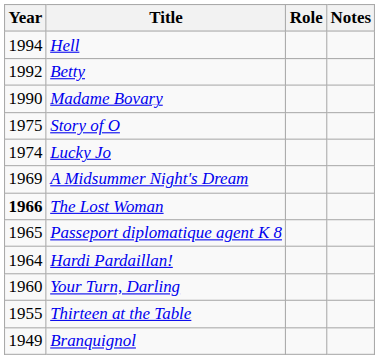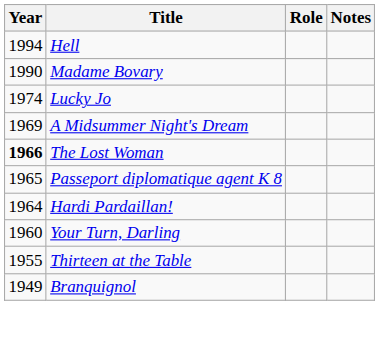- row: 1992 | Betty
- row: 1975 | Story of O
